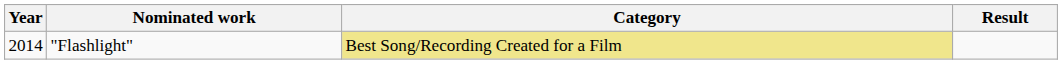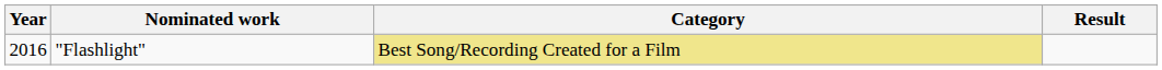"Flashlight" | Year: 2014 -> 2016
